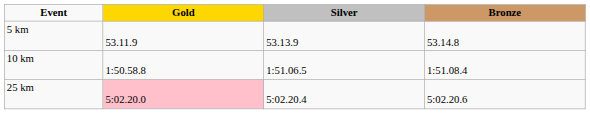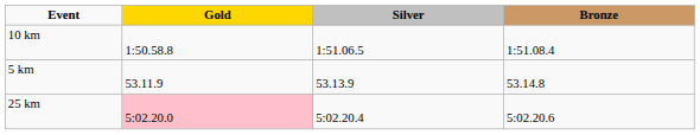rows swapped: 5 km <-> 10 km
